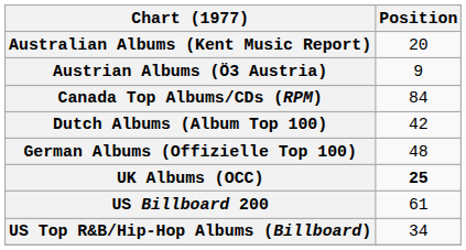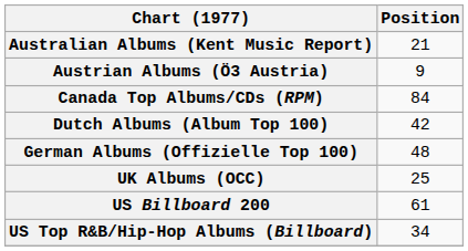Australian Albums (Kent Music Report) | Position: 20 -> 21
UK Albums (OCC) | Position: bold -> normal
